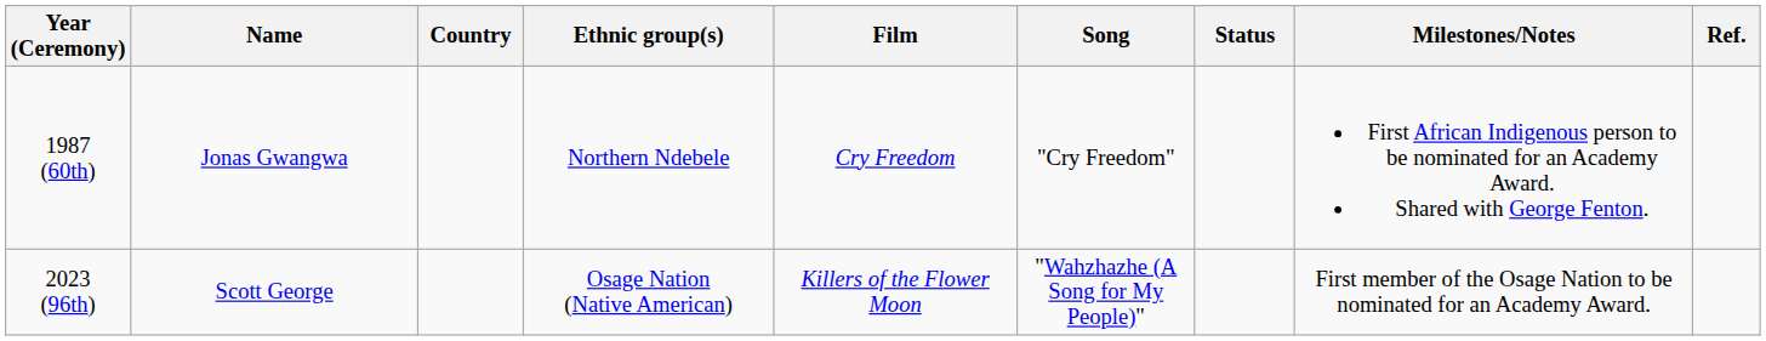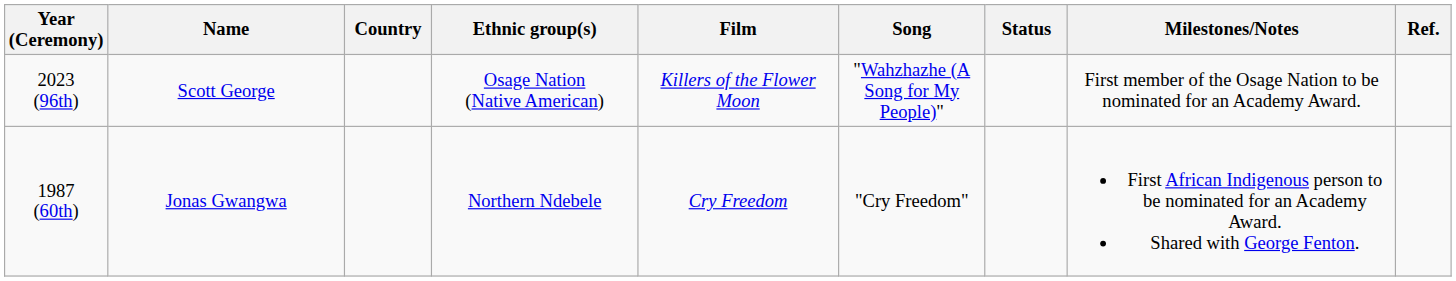rows swapped: 1987 (60th) <-> 2023 (96th)
